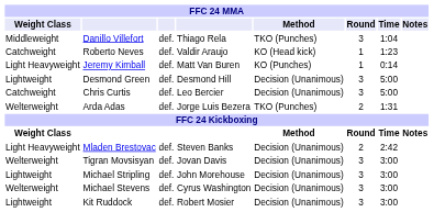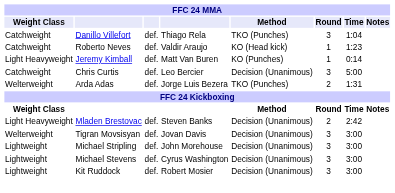Danillo Villefort | Weight Class: Middleweight -> Catchweight
- row: Lightweight | Desmond Green | def. | Desmond Hill | Decision (Unanimous) | 3 | 5:00
Michael Stevens | Weight Class: Welterweight -> Lightweight
